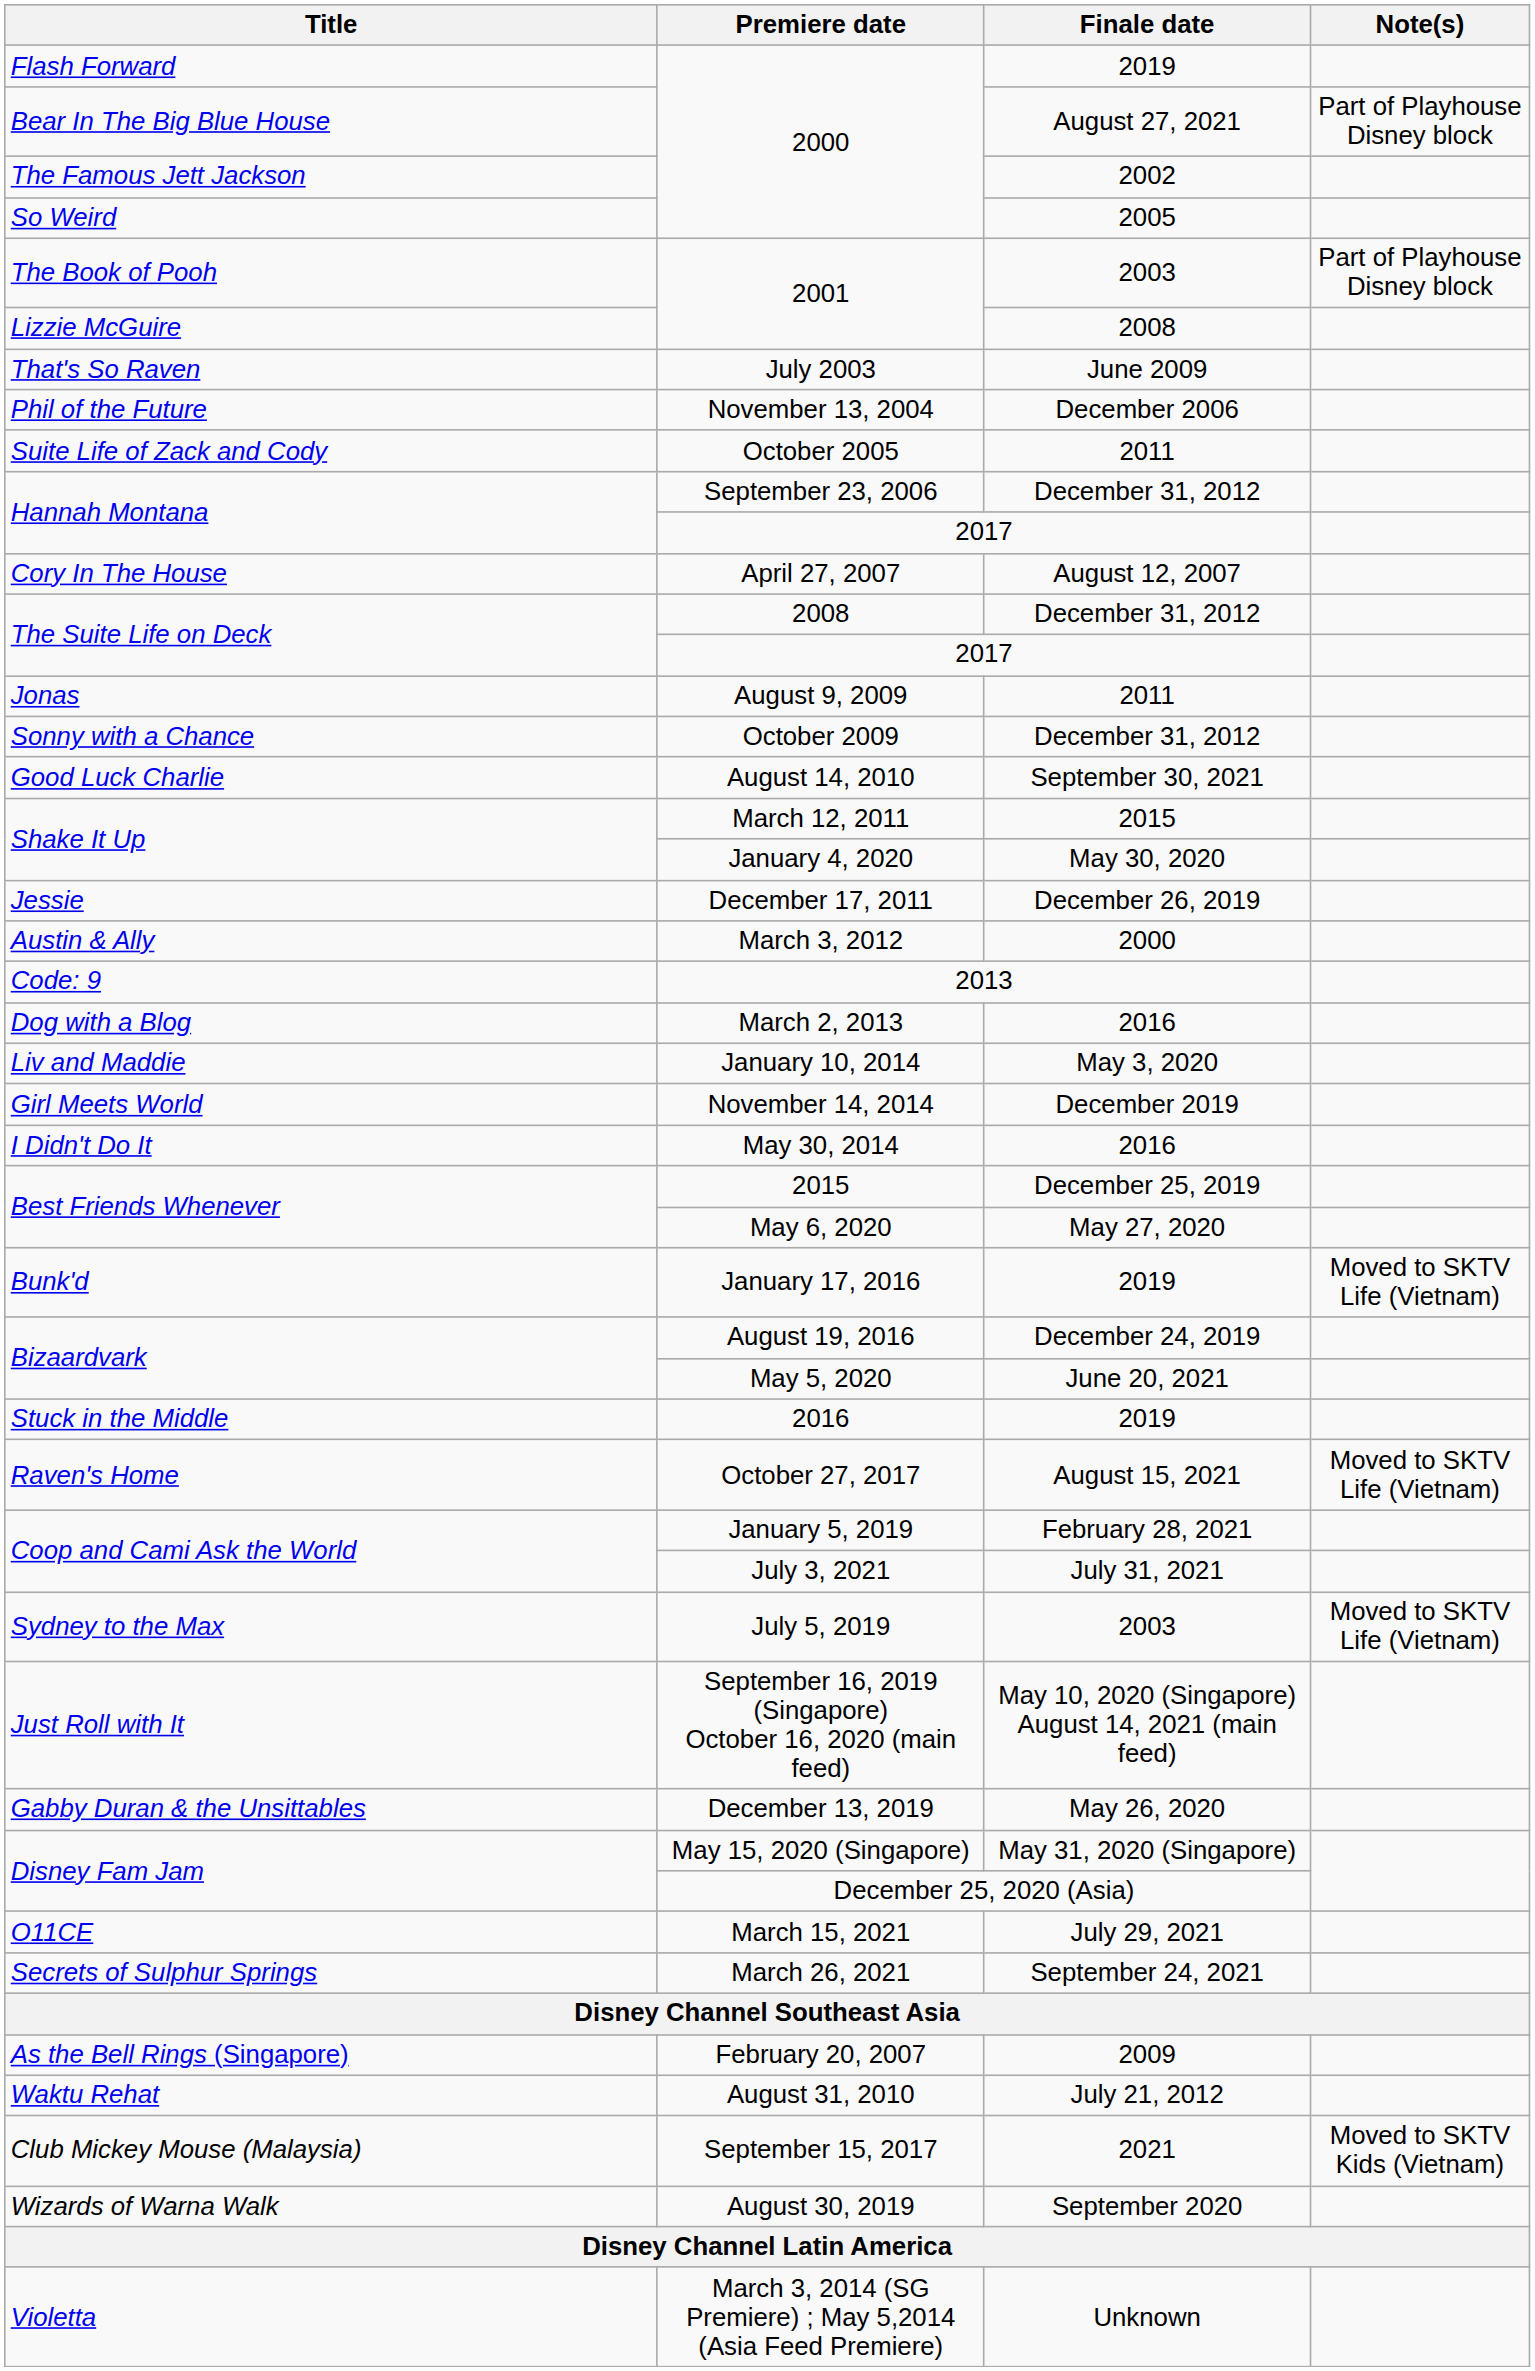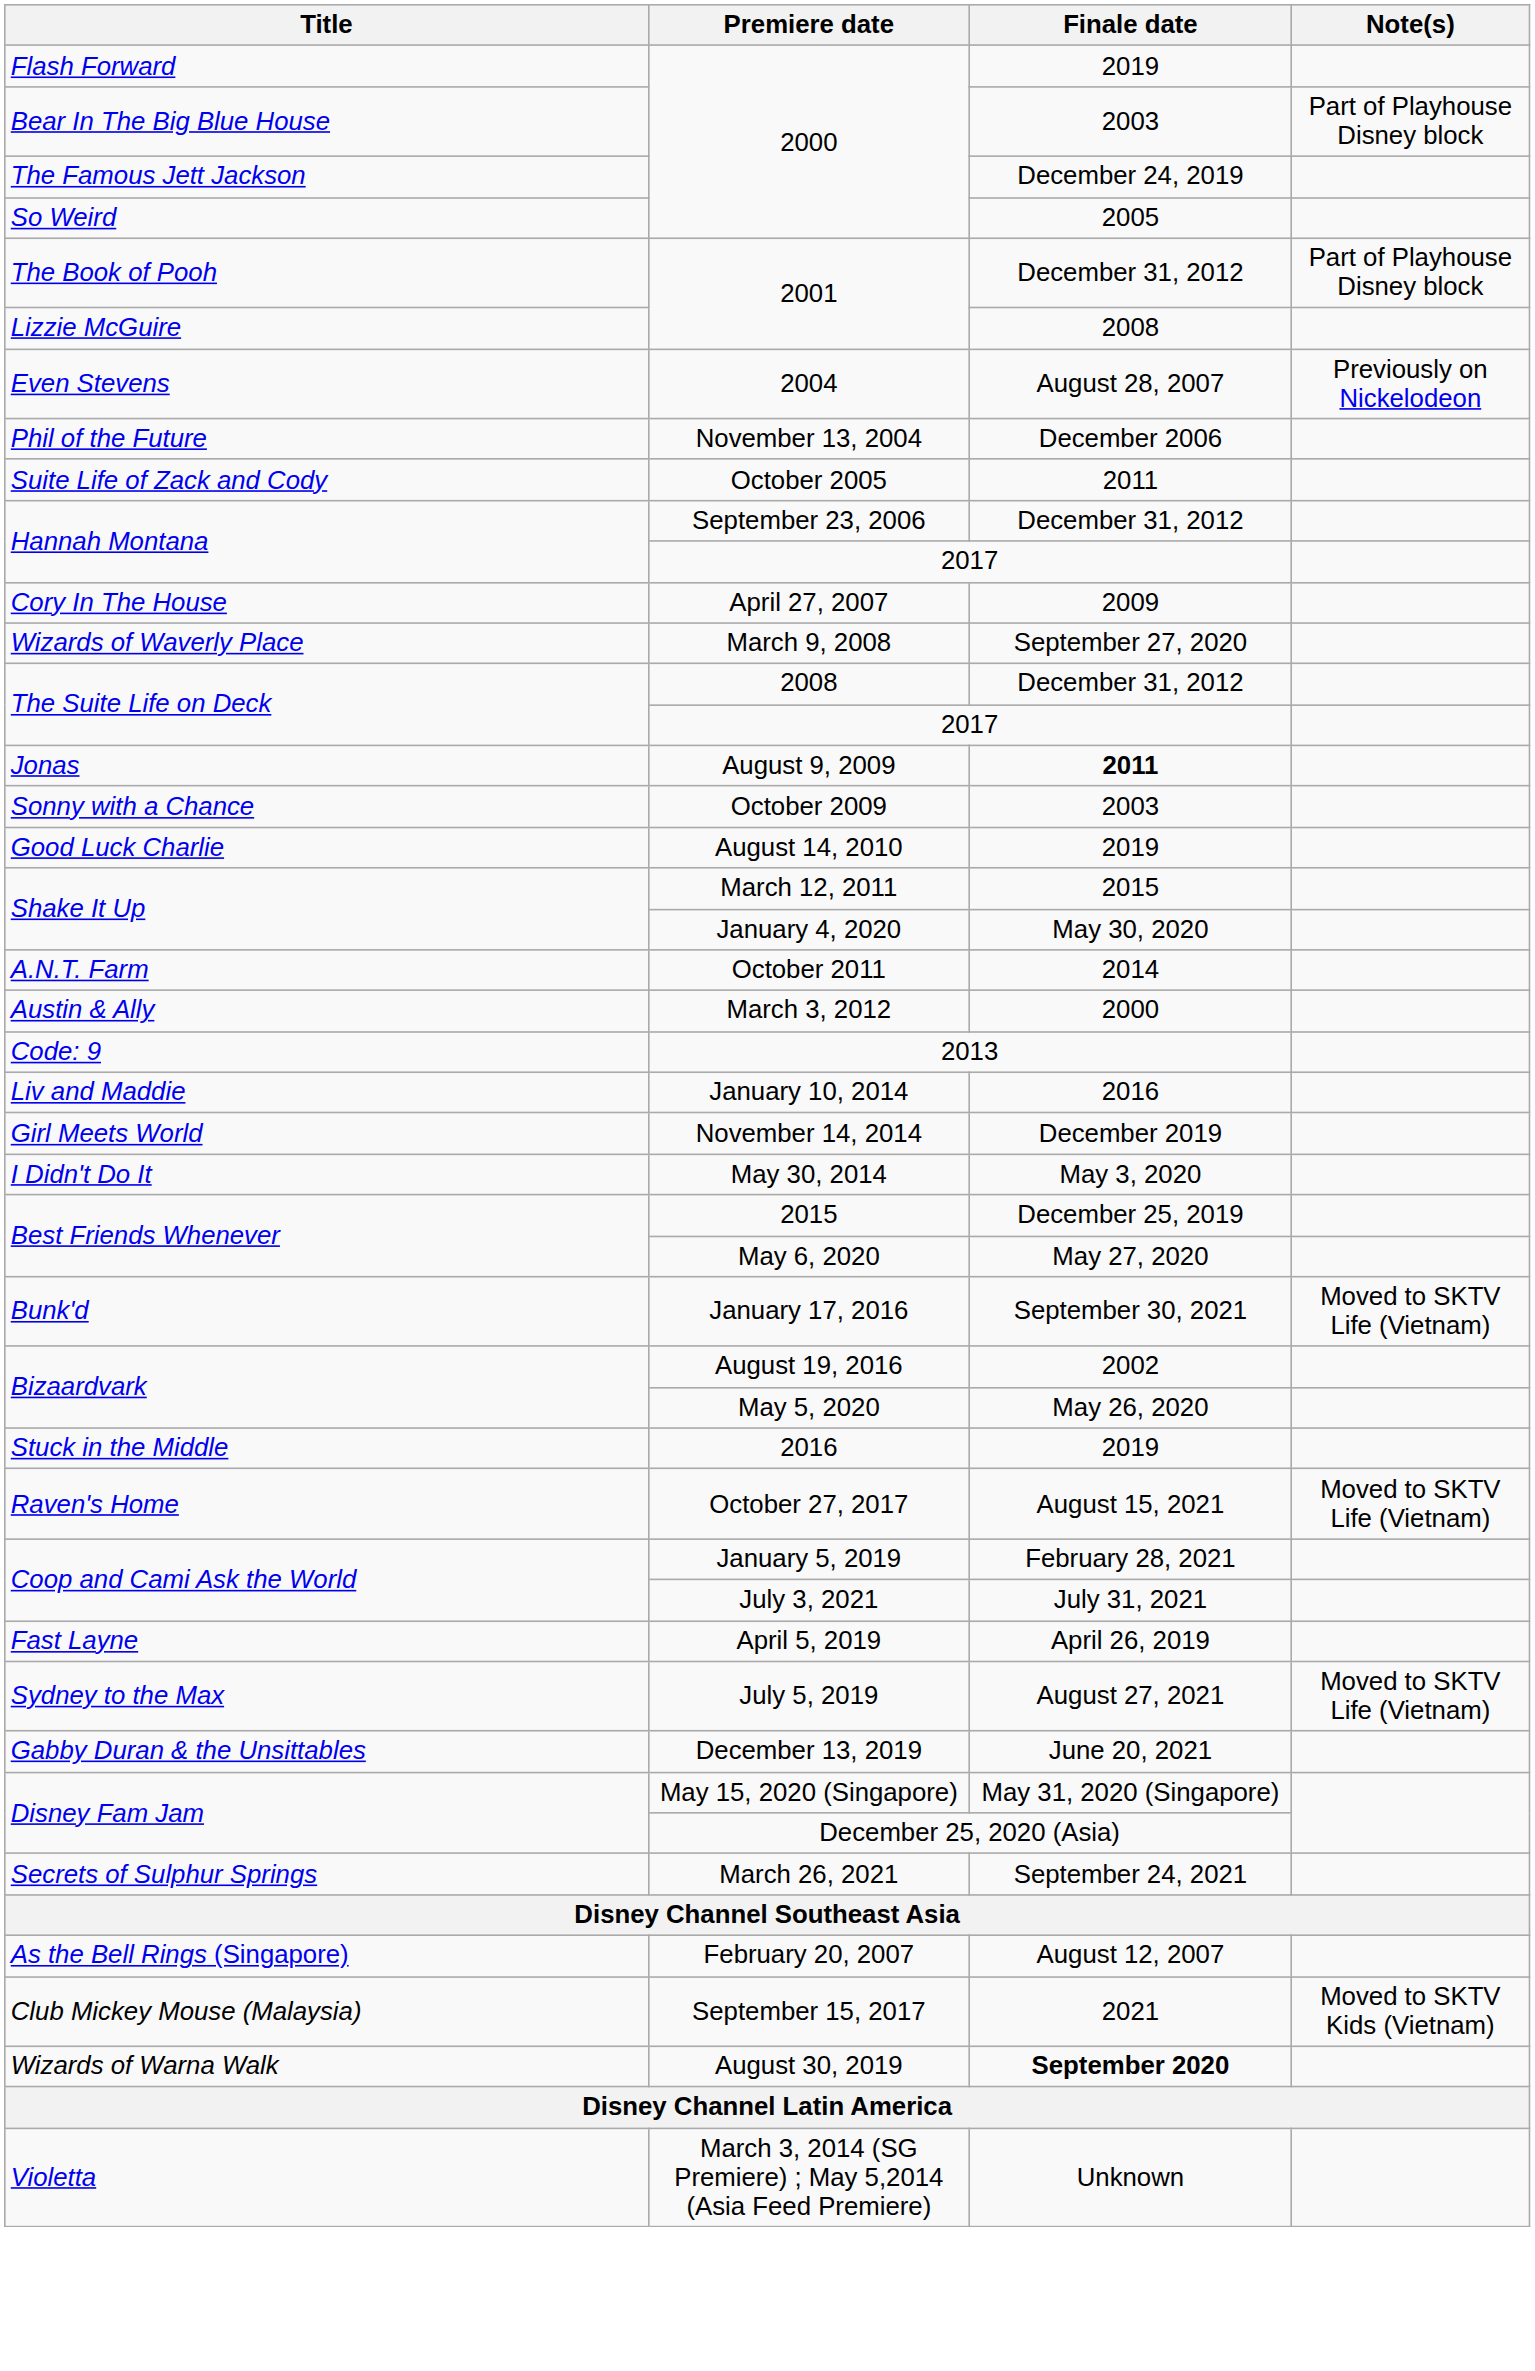Bear In The Big Blue House / 2000 | Finale date: August 27, 2021 -> 2003
The Famous Jett Jackson / 2000 | Finale date: 2002 -> December 24, 2019
The Book of Pooh / 2001 | Finale date: 2003 -> December 31, 2012
- row: That's So Raven | July 2003 | June 2009
+ row: Even Stevens | 2004 | August 28, 2007 | Previously on Nickelodeon
April 27, 2007 | Finale date: August 12, 2007 -> 2009
+ row: Wizards of Waverly Place | March 9, 2008 | September 27, 2020
August 9, 2009 | Finale date: normal -> bold
October 2009 | Finale date: December 31, 2012 -> 2003
August 14, 2010 | Finale date: September 30, 2021 -> 2019
+ row: A.N.T. Farm | October 2011 | 2014
- row: Jessie | December 17, 2011 | December 26, 2019
- row: Dog with a Blog | March 2, 2013 | 2016
January 10, 2014 | Finale date: May 3, 2020 -> 2016
May 30, 2014 | Finale date: 2016 -> May 3, 2020
January 17, 2016 | Finale date: 2019 -> September 30, 2021
August 19, 2016 | Finale date: December 24, 2019 -> 2002
May 5, 2020 | Finale date: June 20, 2021 -> May 26, 2020
+ row: Fast Layne | April 5, 2019 | April 26, 2019
July 5, 2019 | Finale date: 2003 -> August 27, 2021
- row: Just Roll with It | September 16, 2019 (Singapore) October 16, 2020 (main feed) | May 10, 2020 (Singapore) August 14, 2021 (main feed)
December 13, 2019 | Finale date: May 26, 2020 -> June 20, 2021
- row: O11CE | March 15, 2021 | July 29, 2021
February 20, 2007 | Finale date: 2009 -> August 12, 2007
- row: Waktu Rehat | August 31, 2010 | July 21, 2012
August 30, 2019 | Finale date: normal -> bold
